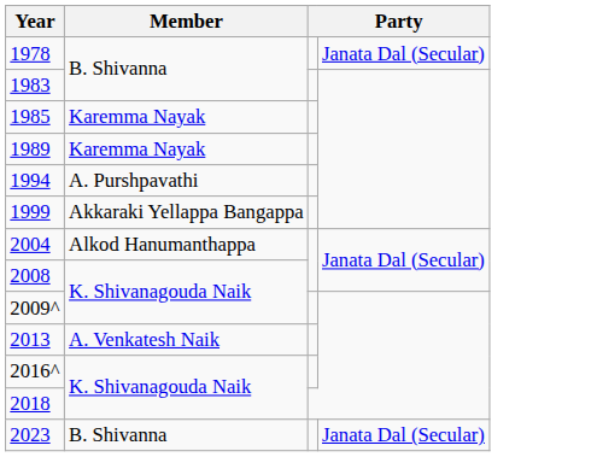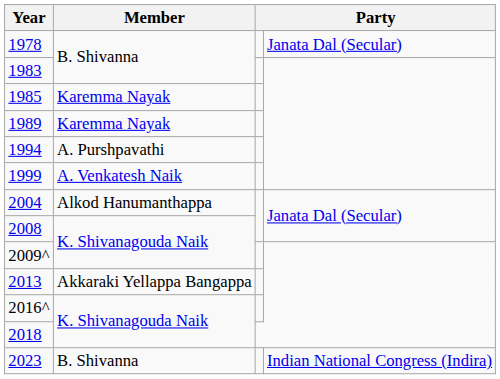1999 | Member: Akkaraki Yellappa Bangappa -> A. Venkatesh Naik
2013 | Member: A. Venkatesh Naik -> Akkaraki Yellappa Bangappa
2023 | column 4: Janata Dal (Secular) -> Indian National Congress (Indira)
